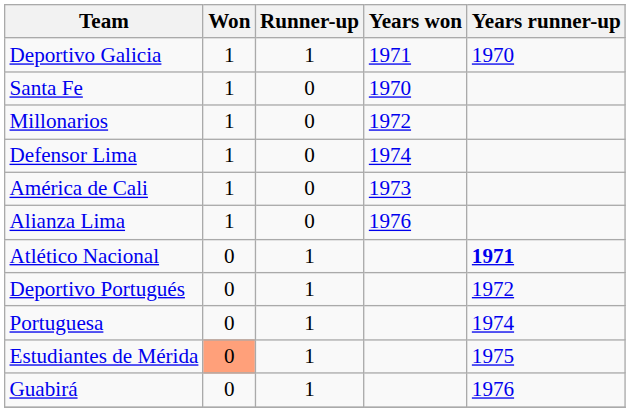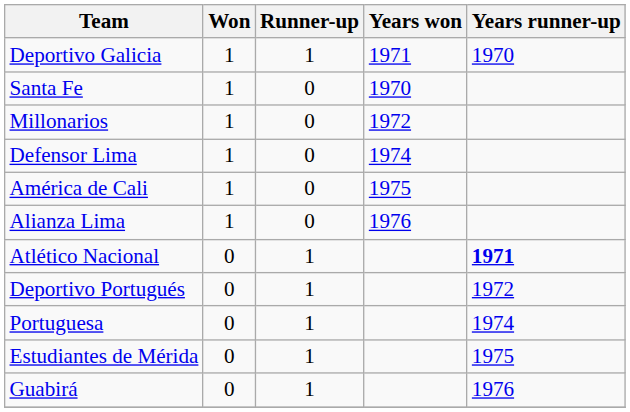América de Cali | Years won: 1973 -> 1975
Estudiantes de Mérida | Won: lightsalmon background -> no background
